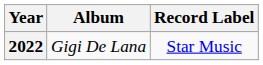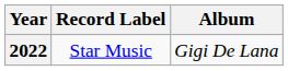columns swapped: Album <-> Record Label
